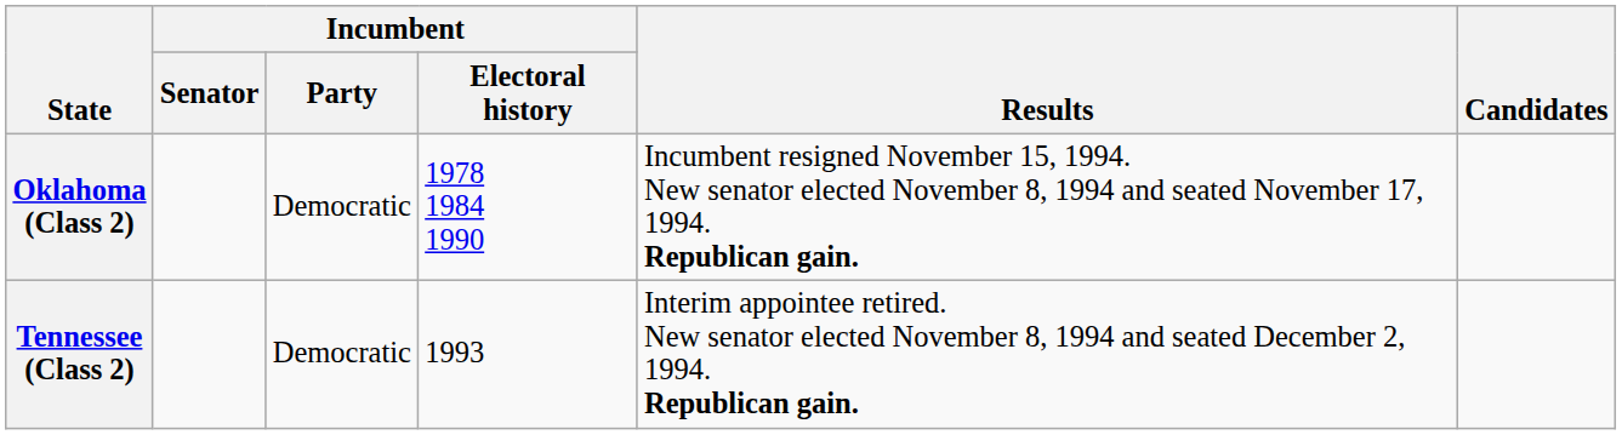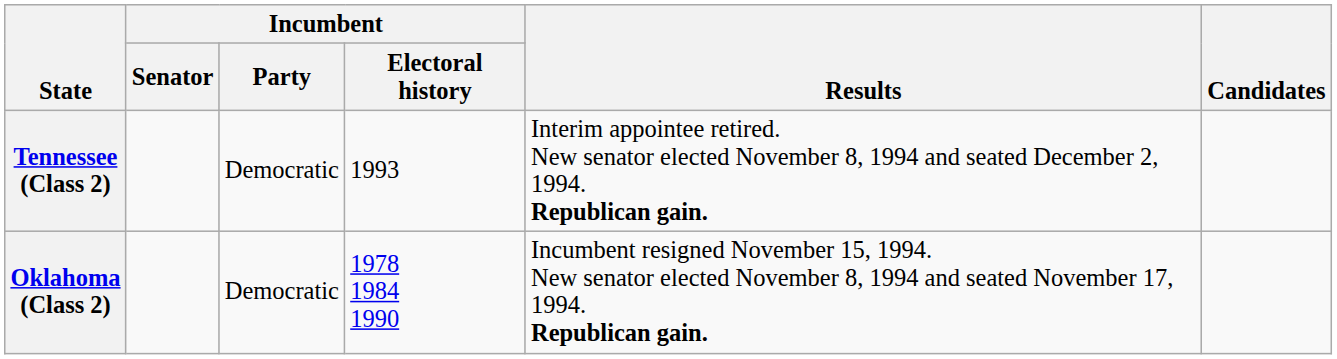rows swapped: Oklahoma (Class 2) <-> Tennessee (Class 2)
